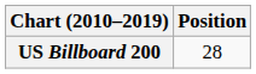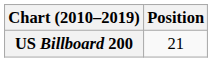US Billboard 200 | Position: 28 -> 21
